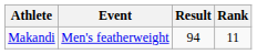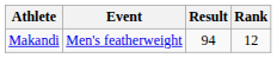Makandi | Rank: 11 -> 12
